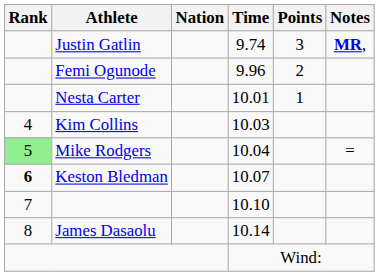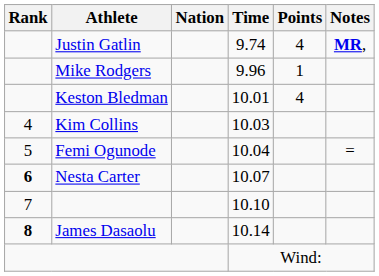9.74 | Points: 3 -> 4
9.96 | Athlete: Femi Ogunode -> Mike Rodgers
9.96 | Points: 2 -> 1
10.01 | Athlete: Nesta Carter -> Keston Bledman
10.01 | Points: 1 -> 4
10.04 | Rank: lightgreen background -> no background
10.04 | Athlete: Mike Rodgers -> Femi Ogunode
10.07 | Athlete: Keston Bledman -> Nesta Carter
10.14 | Rank: normal -> bold
